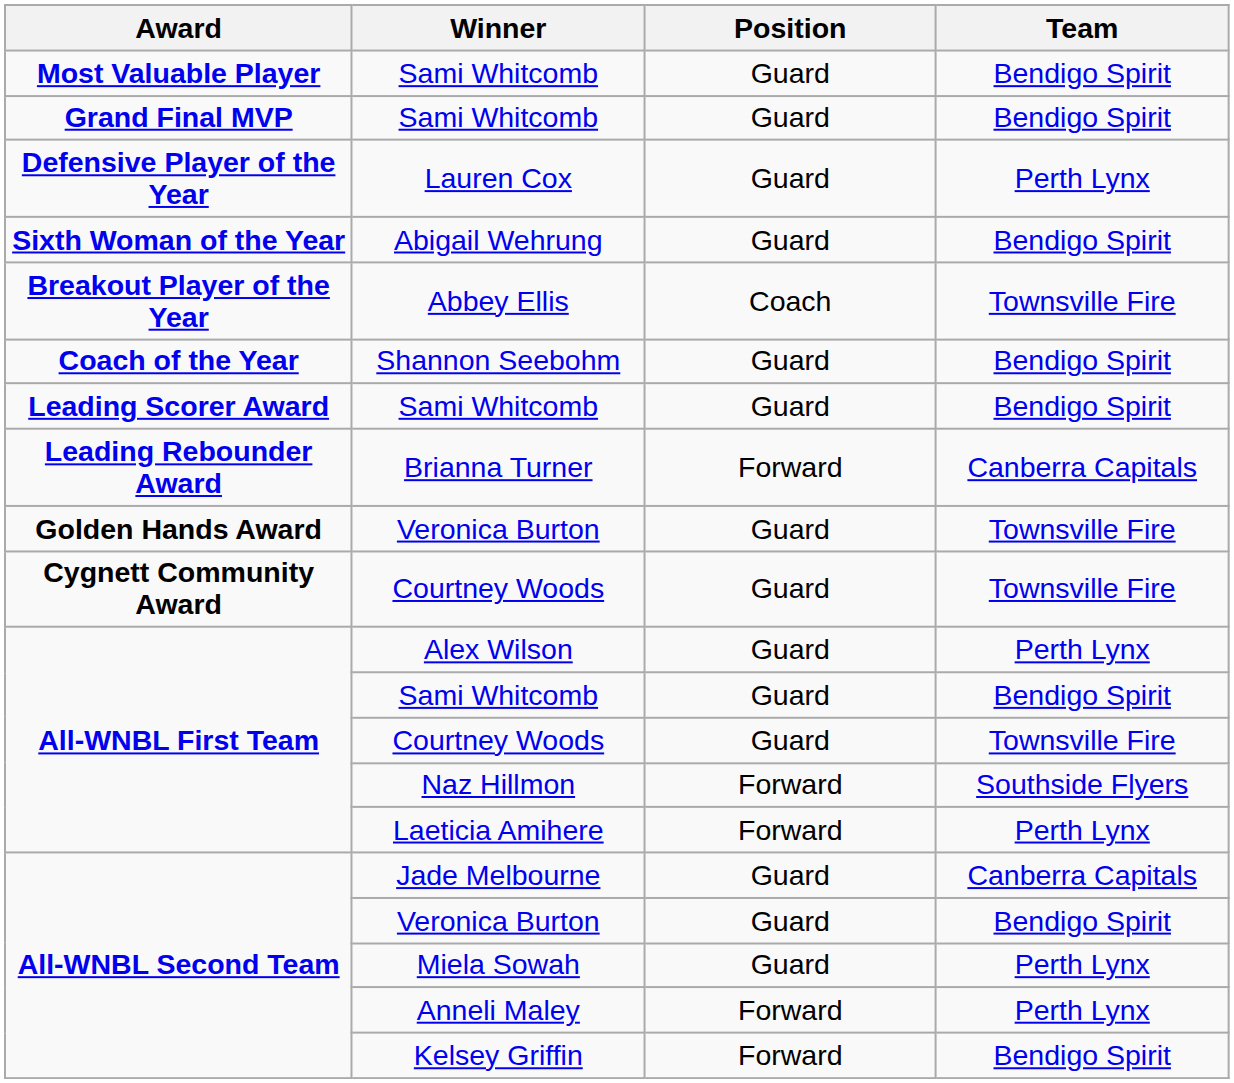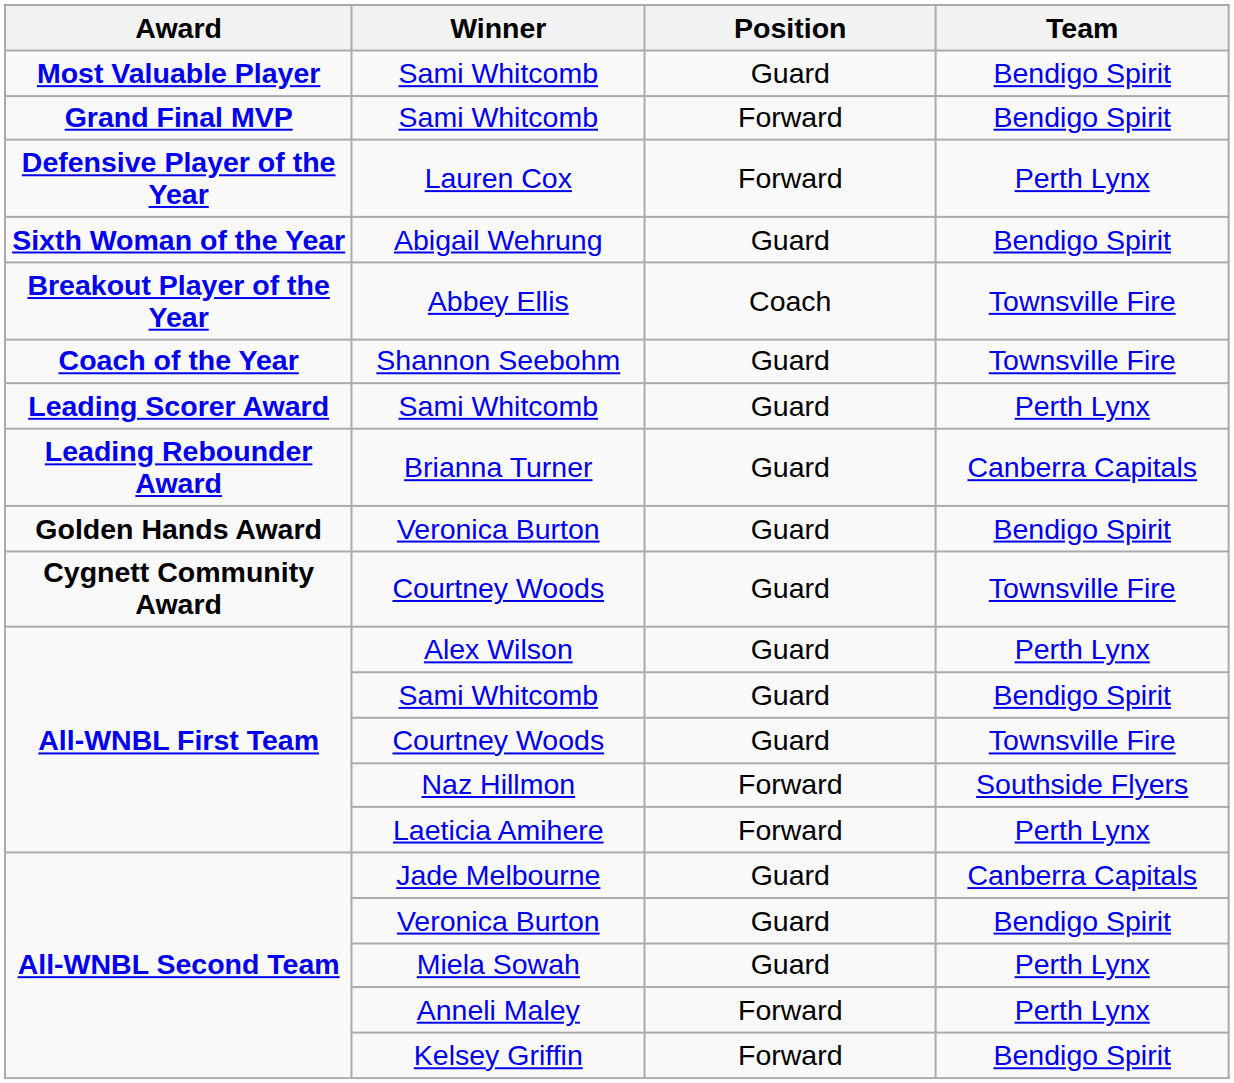Grand Final MVP / Sami Whitcomb | Position: Guard -> Forward
Lauren Cox | Position: Guard -> Forward
Shannon Seebohm | Team: Bendigo Spirit -> Townsville Fire
Leading Scorer Award / Sami Whitcomb | Team: Bendigo Spirit -> Perth Lynx
Brianna Turner | Position: Forward -> Guard
Golden Hands Award / Veronica Burton | Team: Townsville Fire -> Bendigo Spirit
